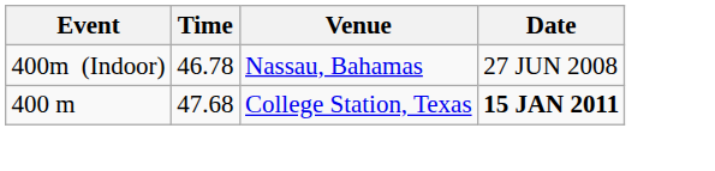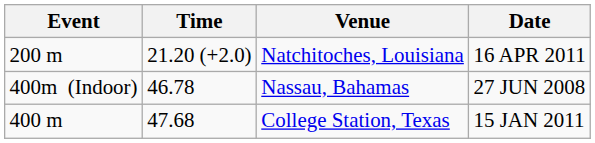+ row: 200 m | 21.20 (+2.0) | Natchitoches, Louisiana | 16 APR 2011
College Station, Texas | Date: bold -> normal
